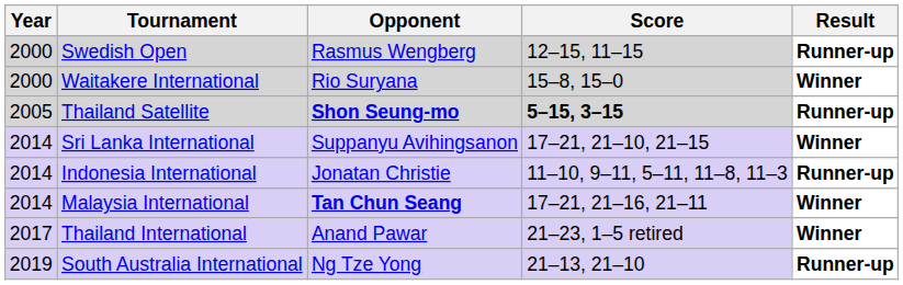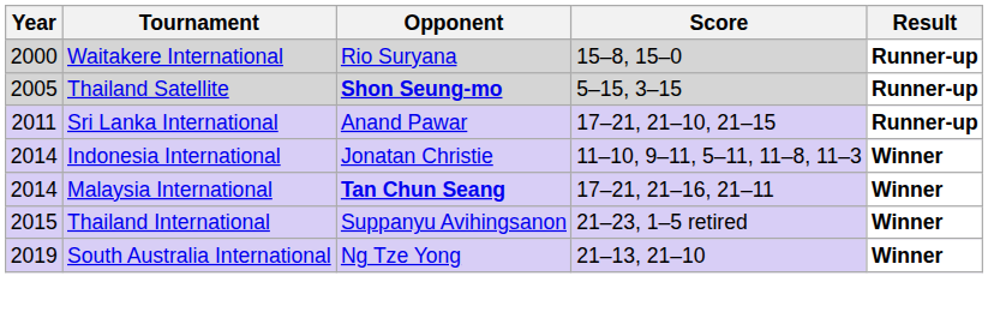- row: 2000 | Swedish Open | Rasmus Wengberg | 12–15, 11–15 | Runner-up
Waitakere International | Result: Winner -> Runner-up
Thailand Satellite | Score: bold -> normal
Sri Lanka International | Year: 2014 -> 2011
Sri Lanka International | Opponent: Suppanyu Avihingsanon -> Anand Pawar
Sri Lanka International | Result: Winner -> Runner-up
Indonesia International | Result: Runner-up -> Winner
Thailand International | Year: 2017 -> 2015
Thailand International | Opponent: Anand Pawar -> Suppanyu Avihingsanon
South Australia International | Result: Runner-up -> Winner
